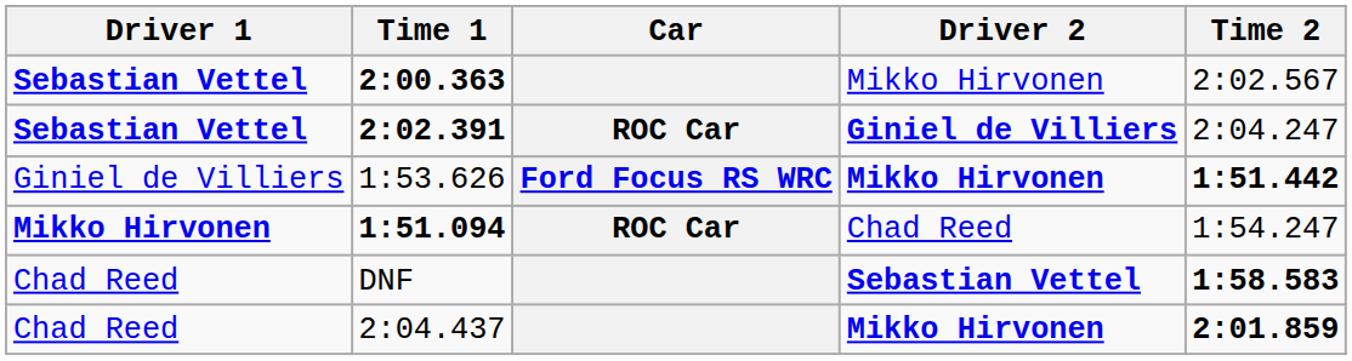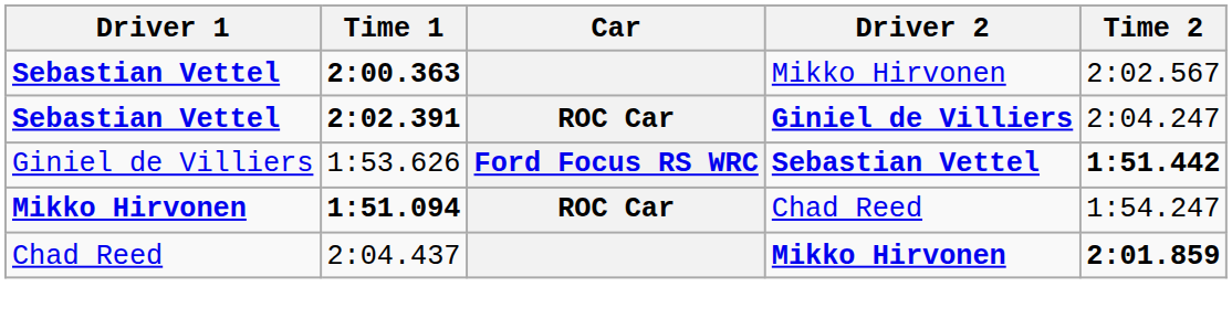1:53.626 | Driver 2: Mikko Hirvonen -> Sebastian Vettel
- row: Chad Reed | DNF | Sebastian Vettel | 1:58.583
